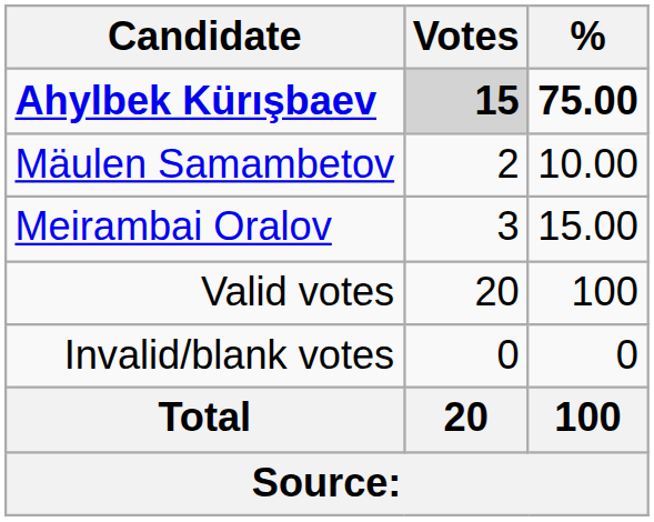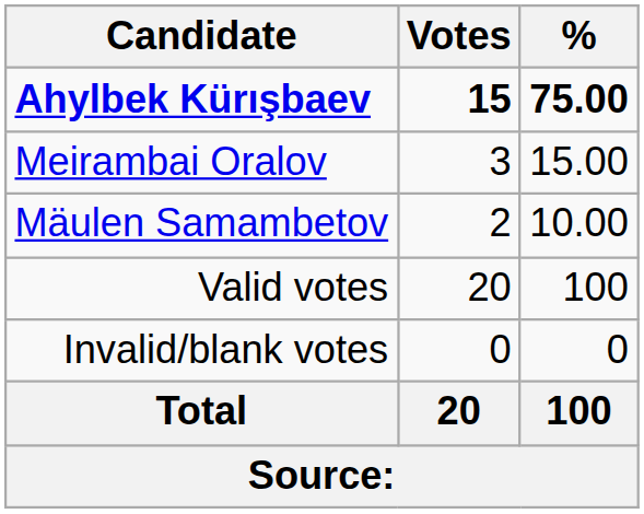Ahylbek Kürışbaev | Votes: lightgrey background -> no background
rows swapped: Meirambai Oralov <-> Mäulen Samambetov
